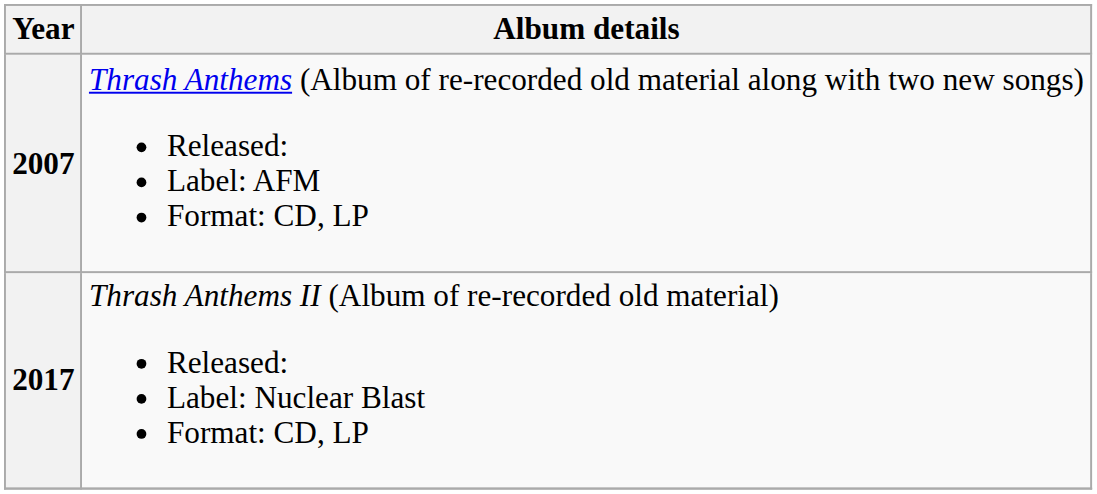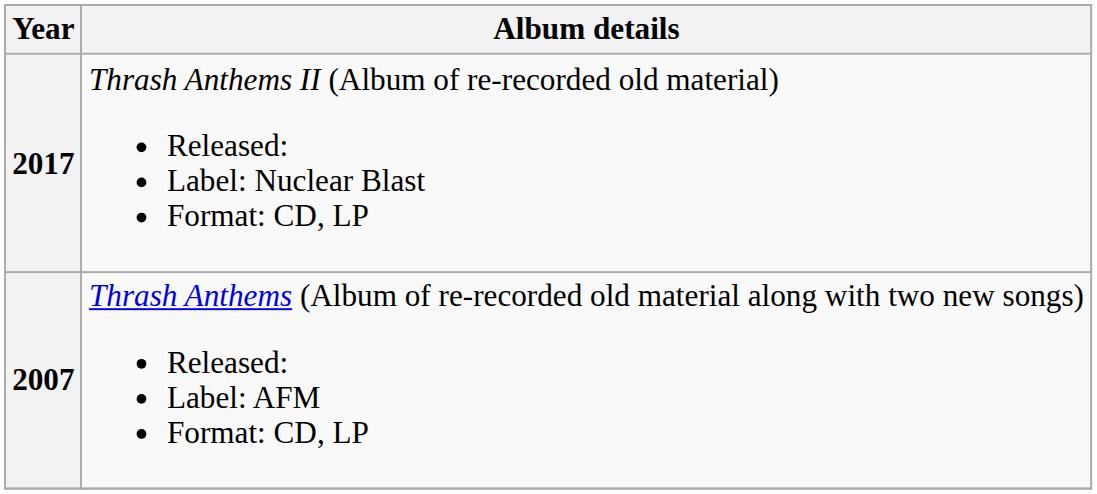rows swapped: 2007 <-> 2017
